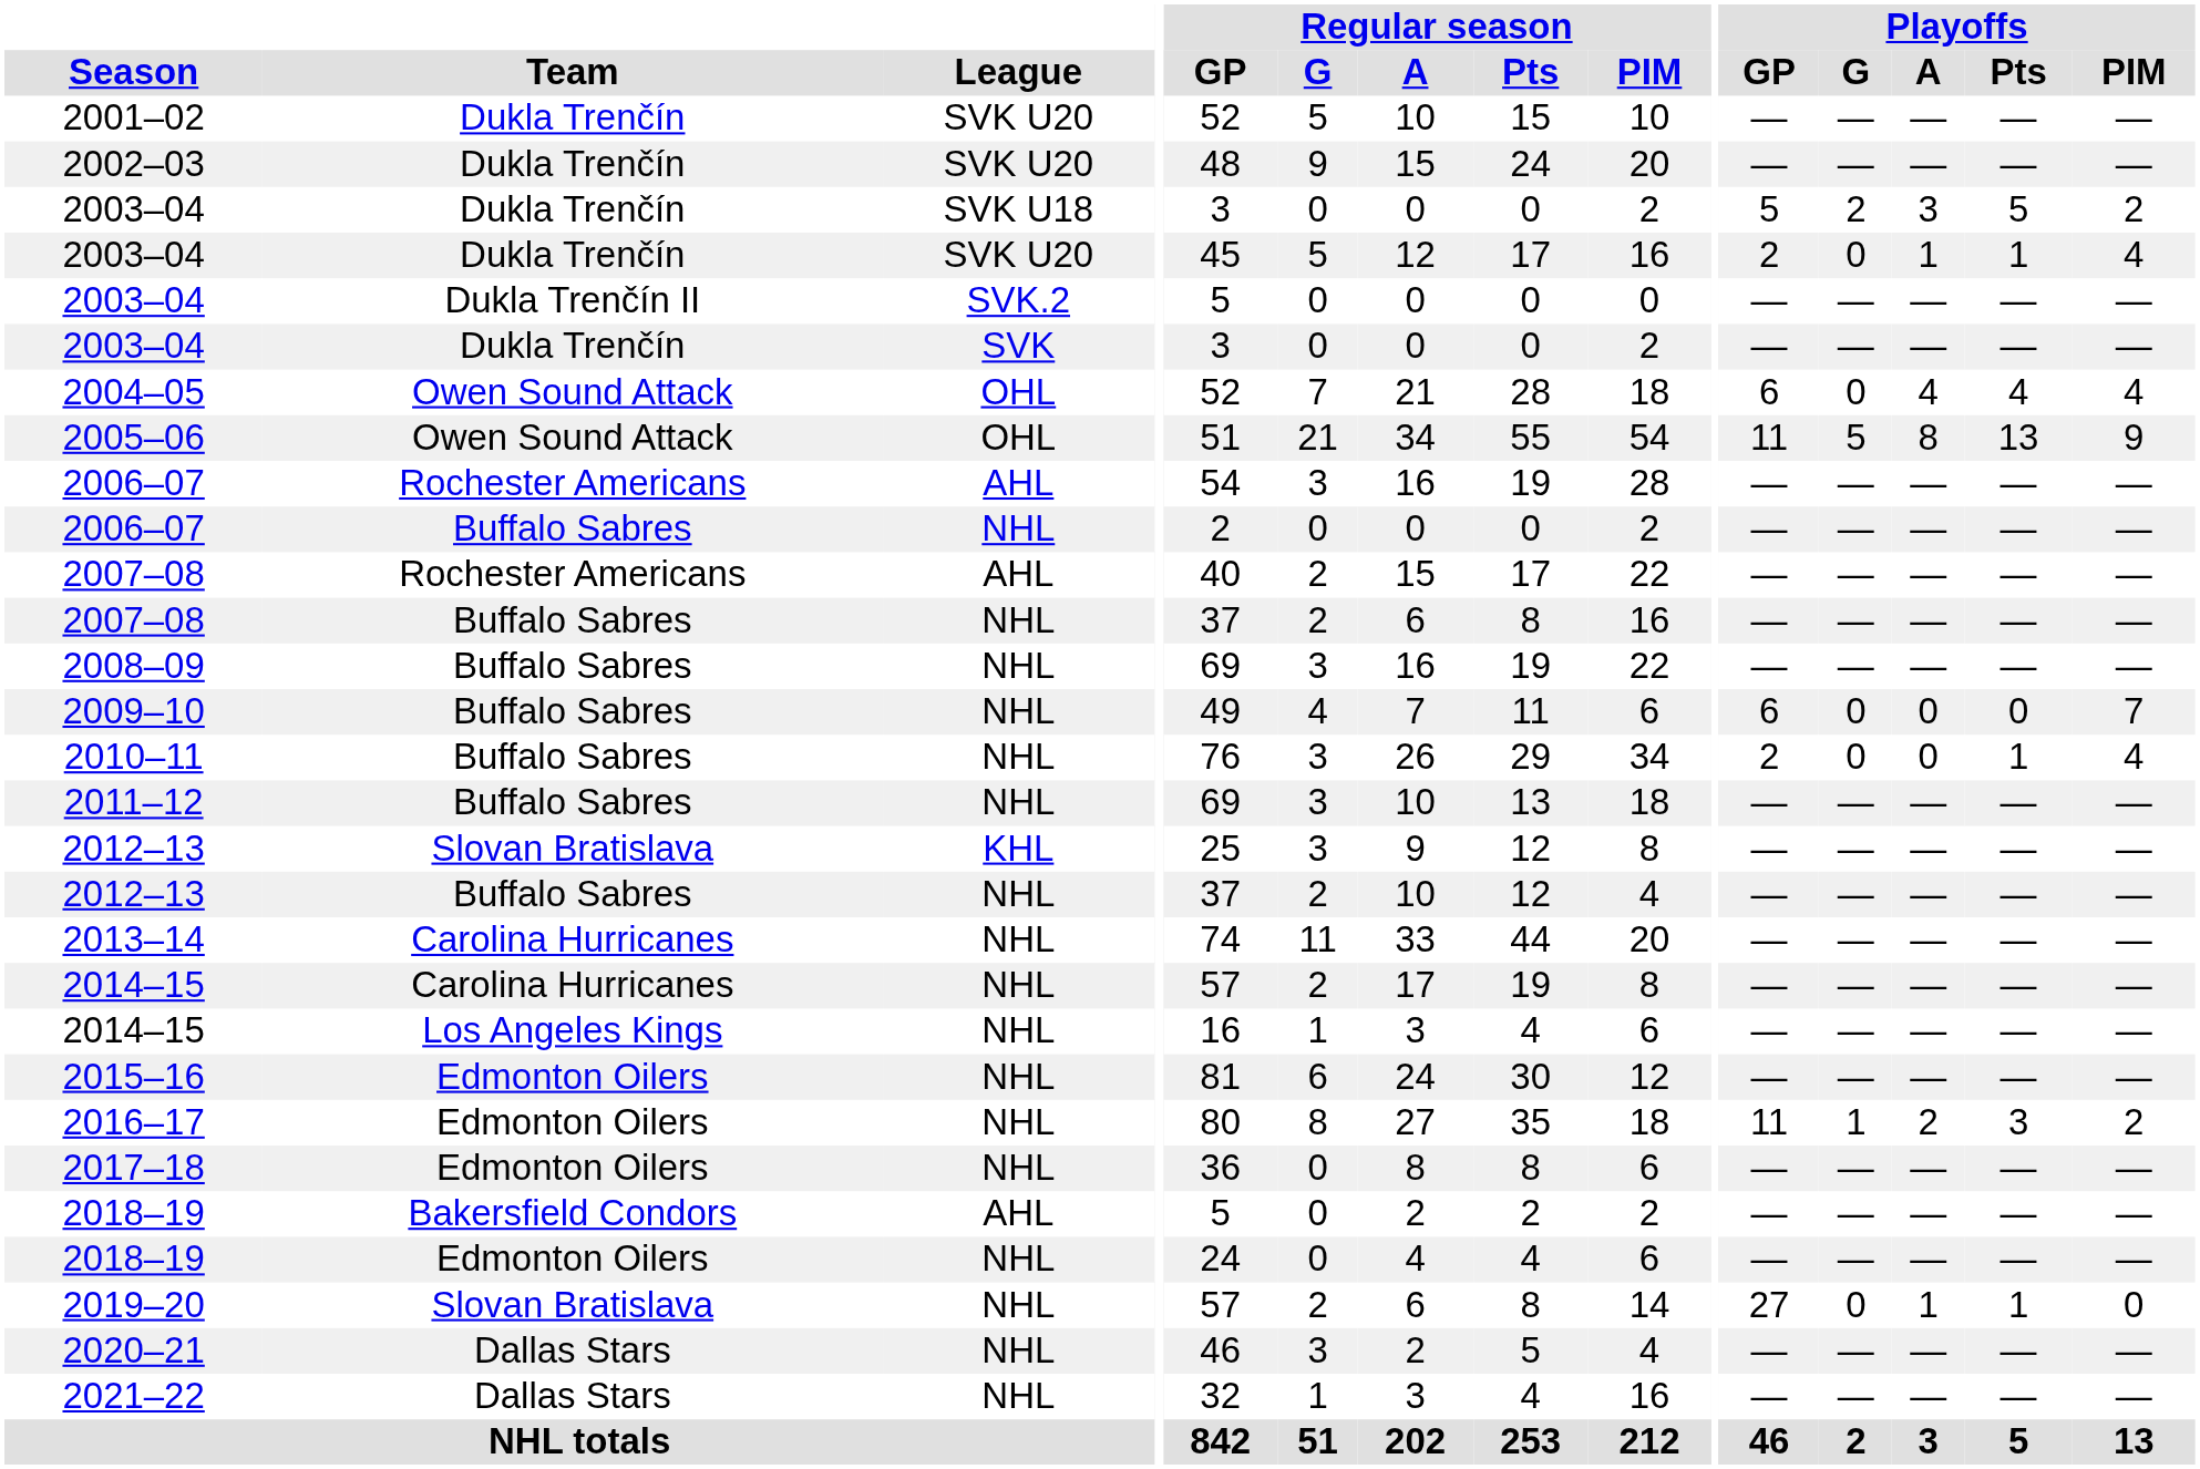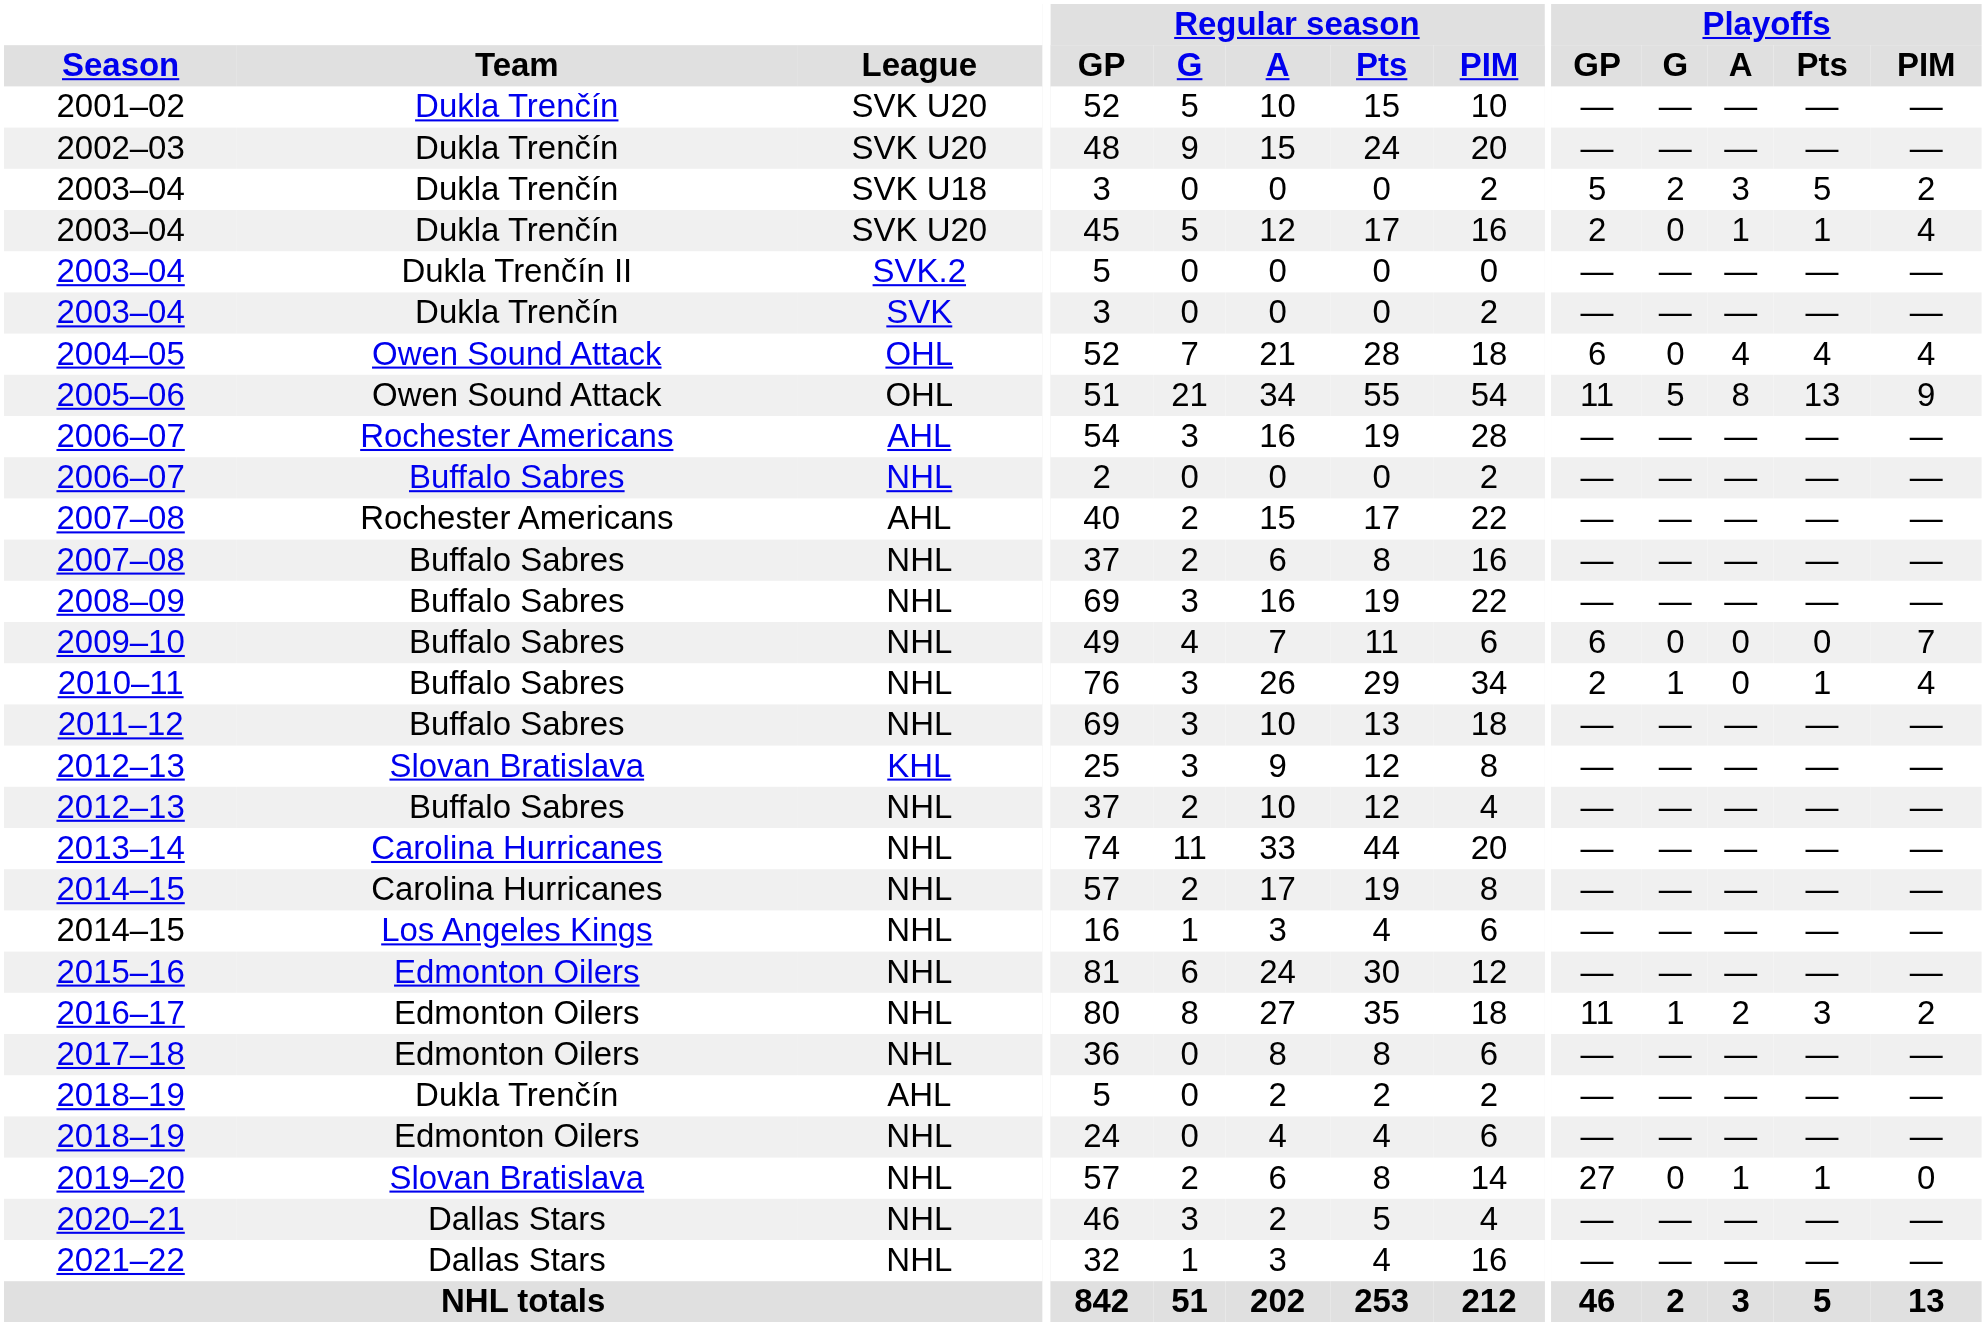2010–11 | Playoffs / G: 0 -> 1
2018–19 / AHL | Team: Bakersfield Condors -> Dukla Trenčín
